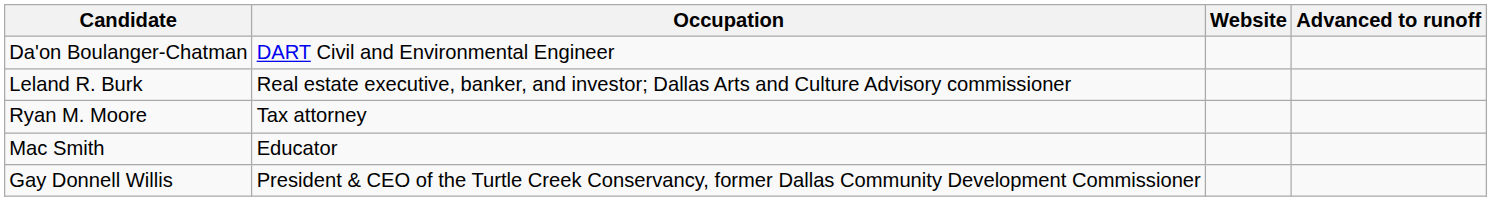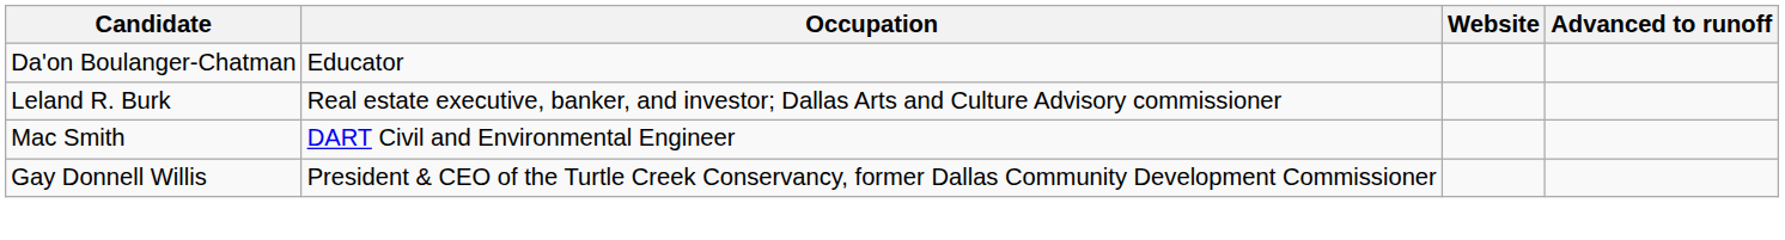Da'on Boulanger-Chatman | Occupation: DART Civil and Environmental Engineer -> Educator
- row: Ryan M. Moore | Tax attorney
Mac Smith | Occupation: Educator -> DART Civil and Environmental Engineer
